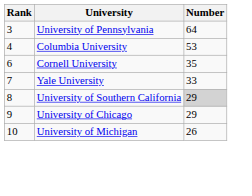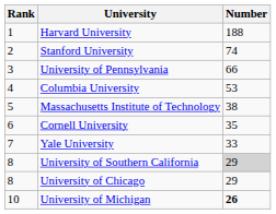+ row: 1 | Harvard University | 188
+ row: 2 | Stanford University | 74
University of Pennsylvania | Number: 64 -> 66
+ row: 5 | Massachusetts Institute of Technology | 38
University of Chicago | Rank: 9 -> 8
University of Michigan | Number: normal -> bold
